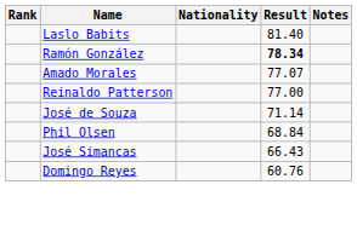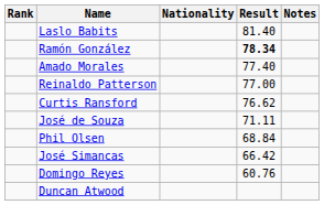Amado Morales | Result: 77.07 -> 77.40
+ row: Curtis Ransford | 76.62
José de Souza | Result: 71.14 -> 71.11
José Simancas | Result: 66.43 -> 66.42
+ row: Duncan Atwood
